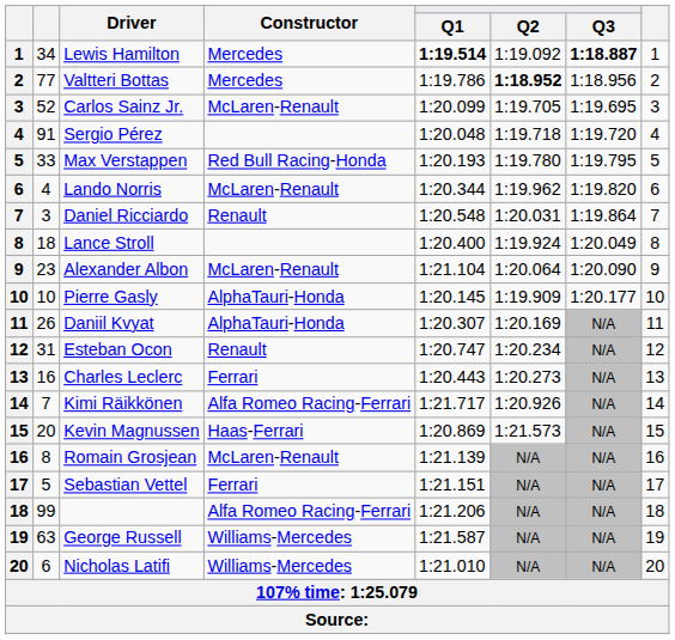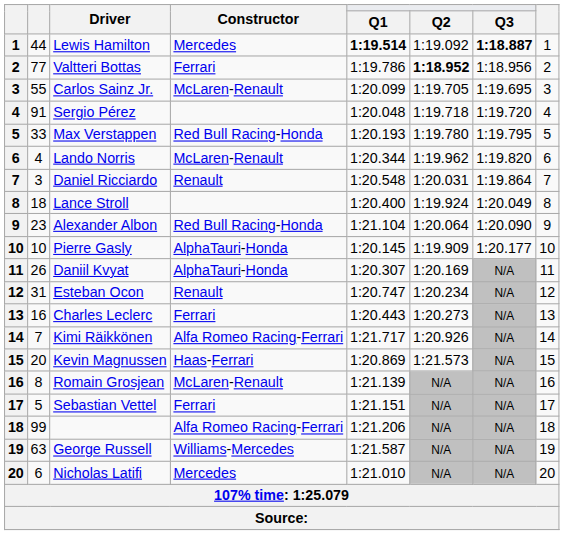Lewis Hamilton | column 2: 34 -> 44
Valtteri Bottas | Constructor: Mercedes -> Ferrari
Carlos Sainz Jr. | column 2: 52 -> 55
Alexander Albon | Constructor: McLaren-Renault -> Red Bull Racing-Honda
Nicholas Latifi | Constructor: Williams-Mercedes -> Mercedes
